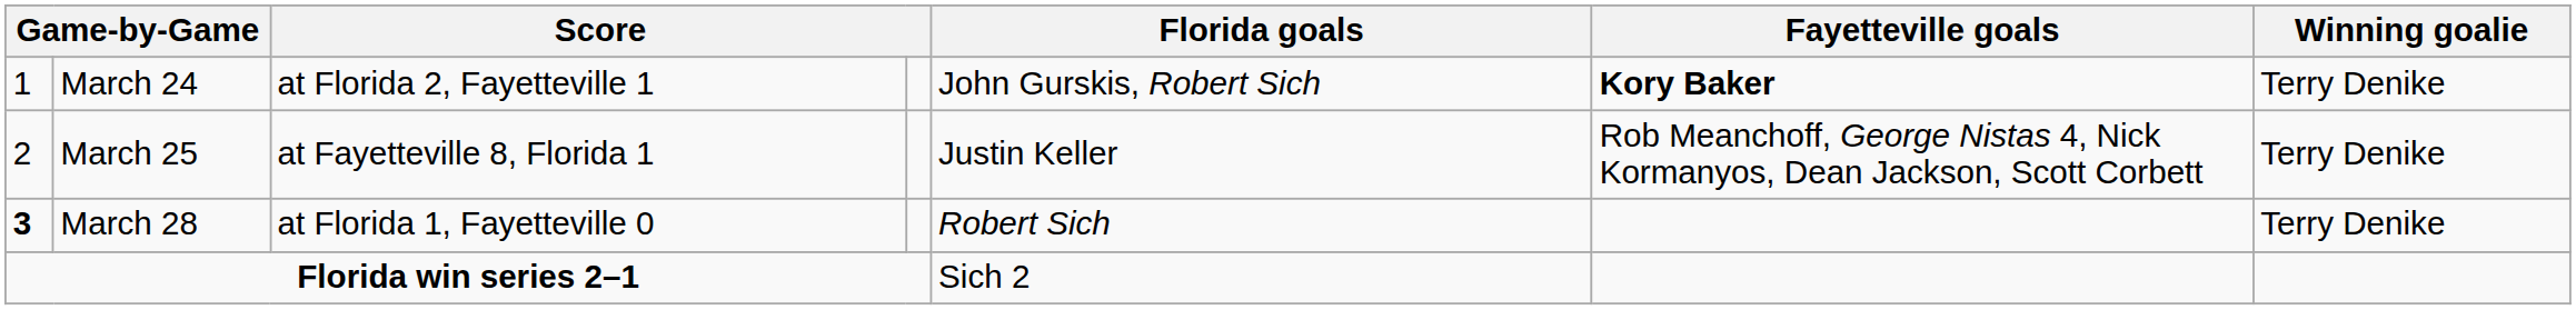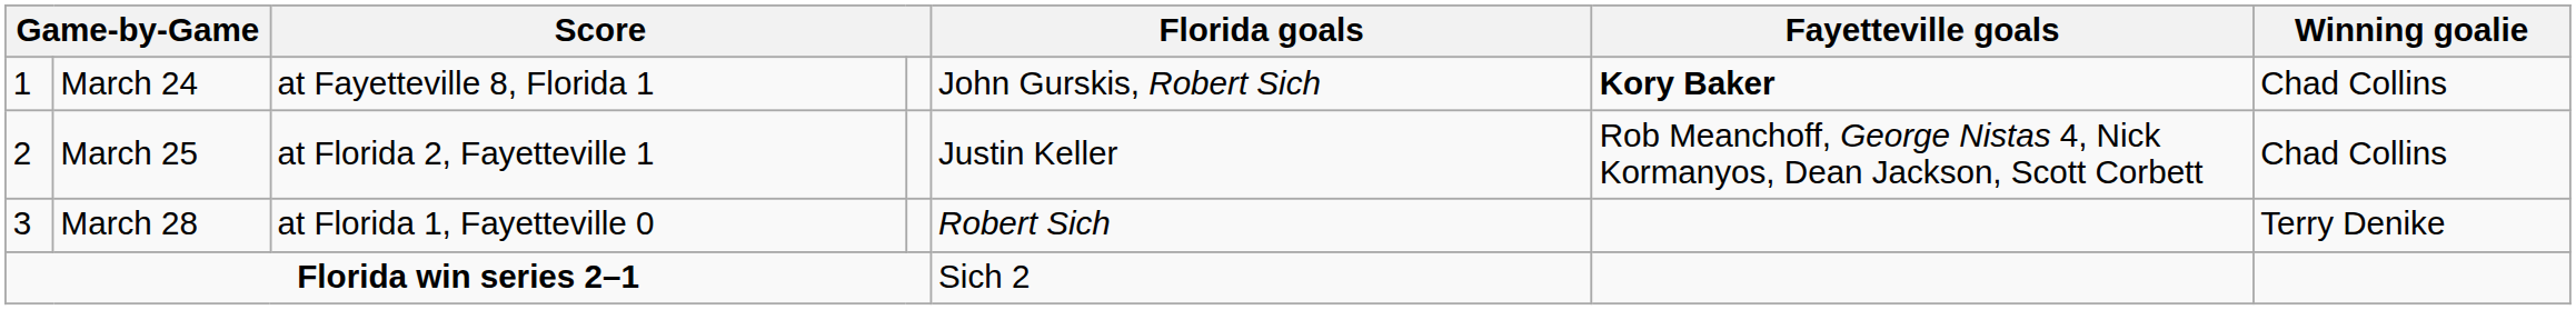March 24 | column 3: at Florida 2, Fayetteville 1 -> at Fayetteville 8, Florida 1
March 24 | Winning goalie: Terry Denike -> Chad Collins
March 25 | column 3: at Fayetteville 8, Florida 1 -> at Florida 2, Fayetteville 1
March 25 | Winning goalie: Terry Denike -> Chad Collins
March 28 | column 1: bold -> normal
